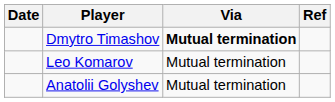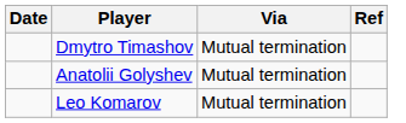Dmytro Timashov | Via: bold -> normal
rows swapped: Leo Komarov <-> Anatolii Golyshev
